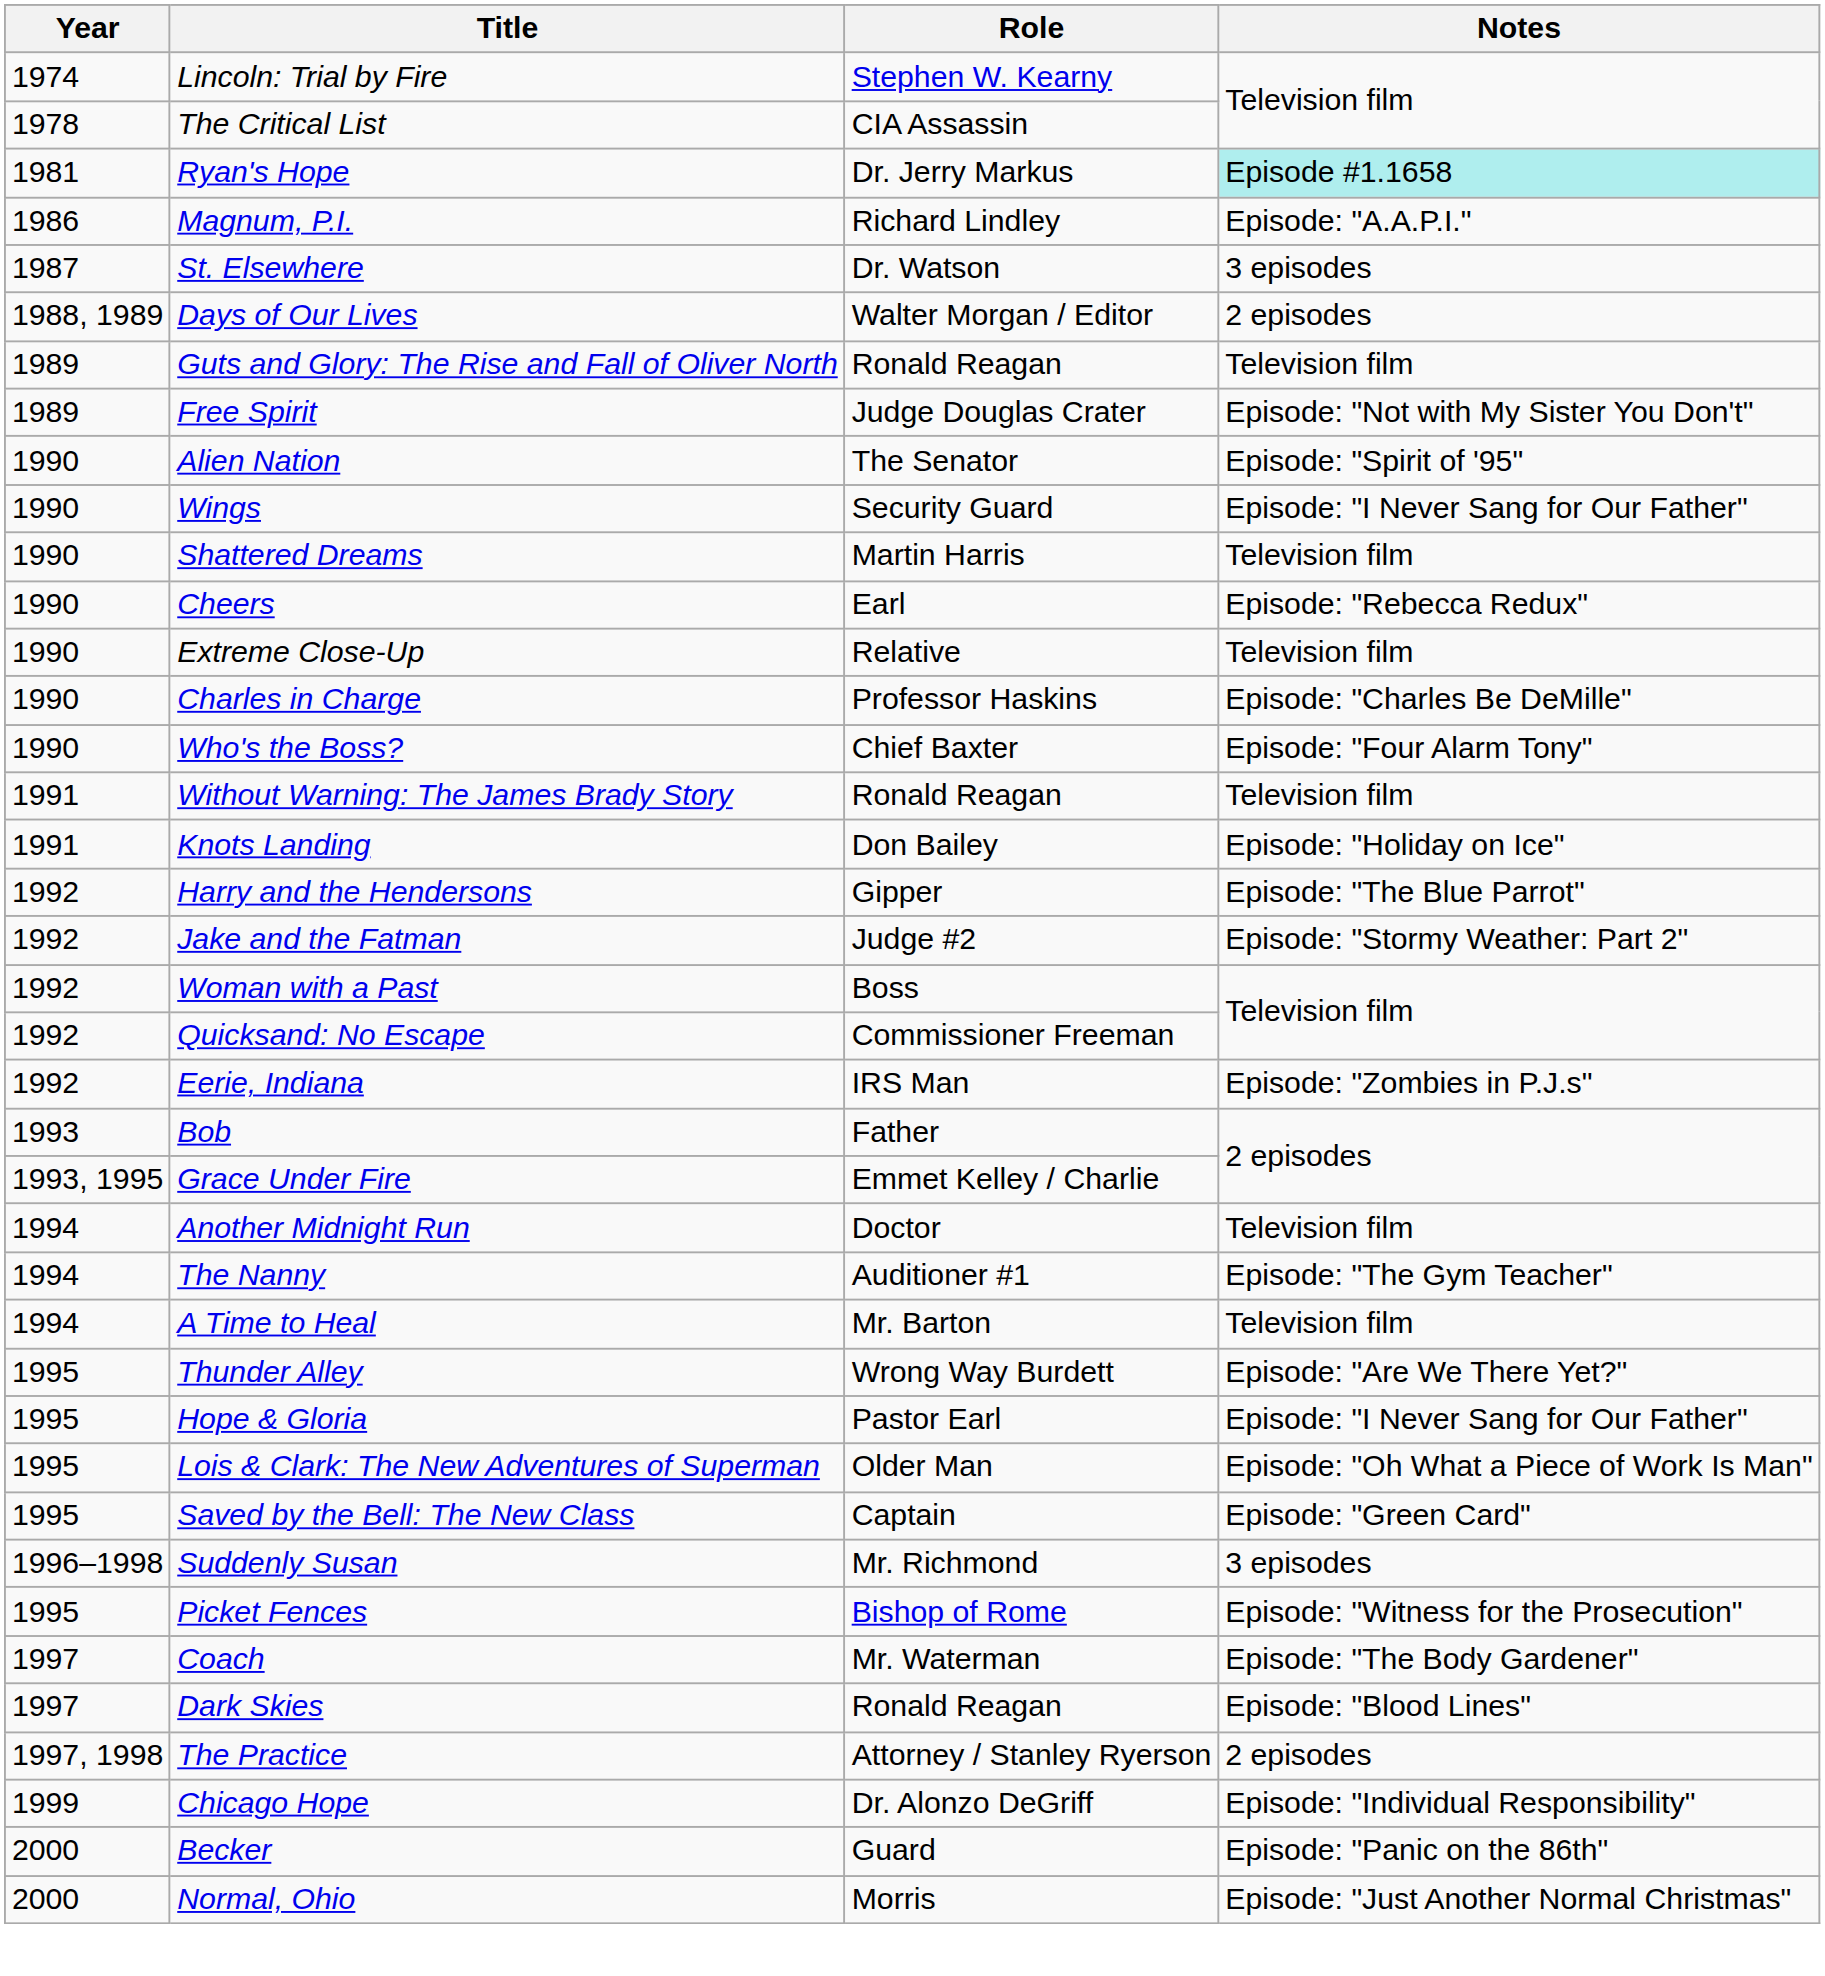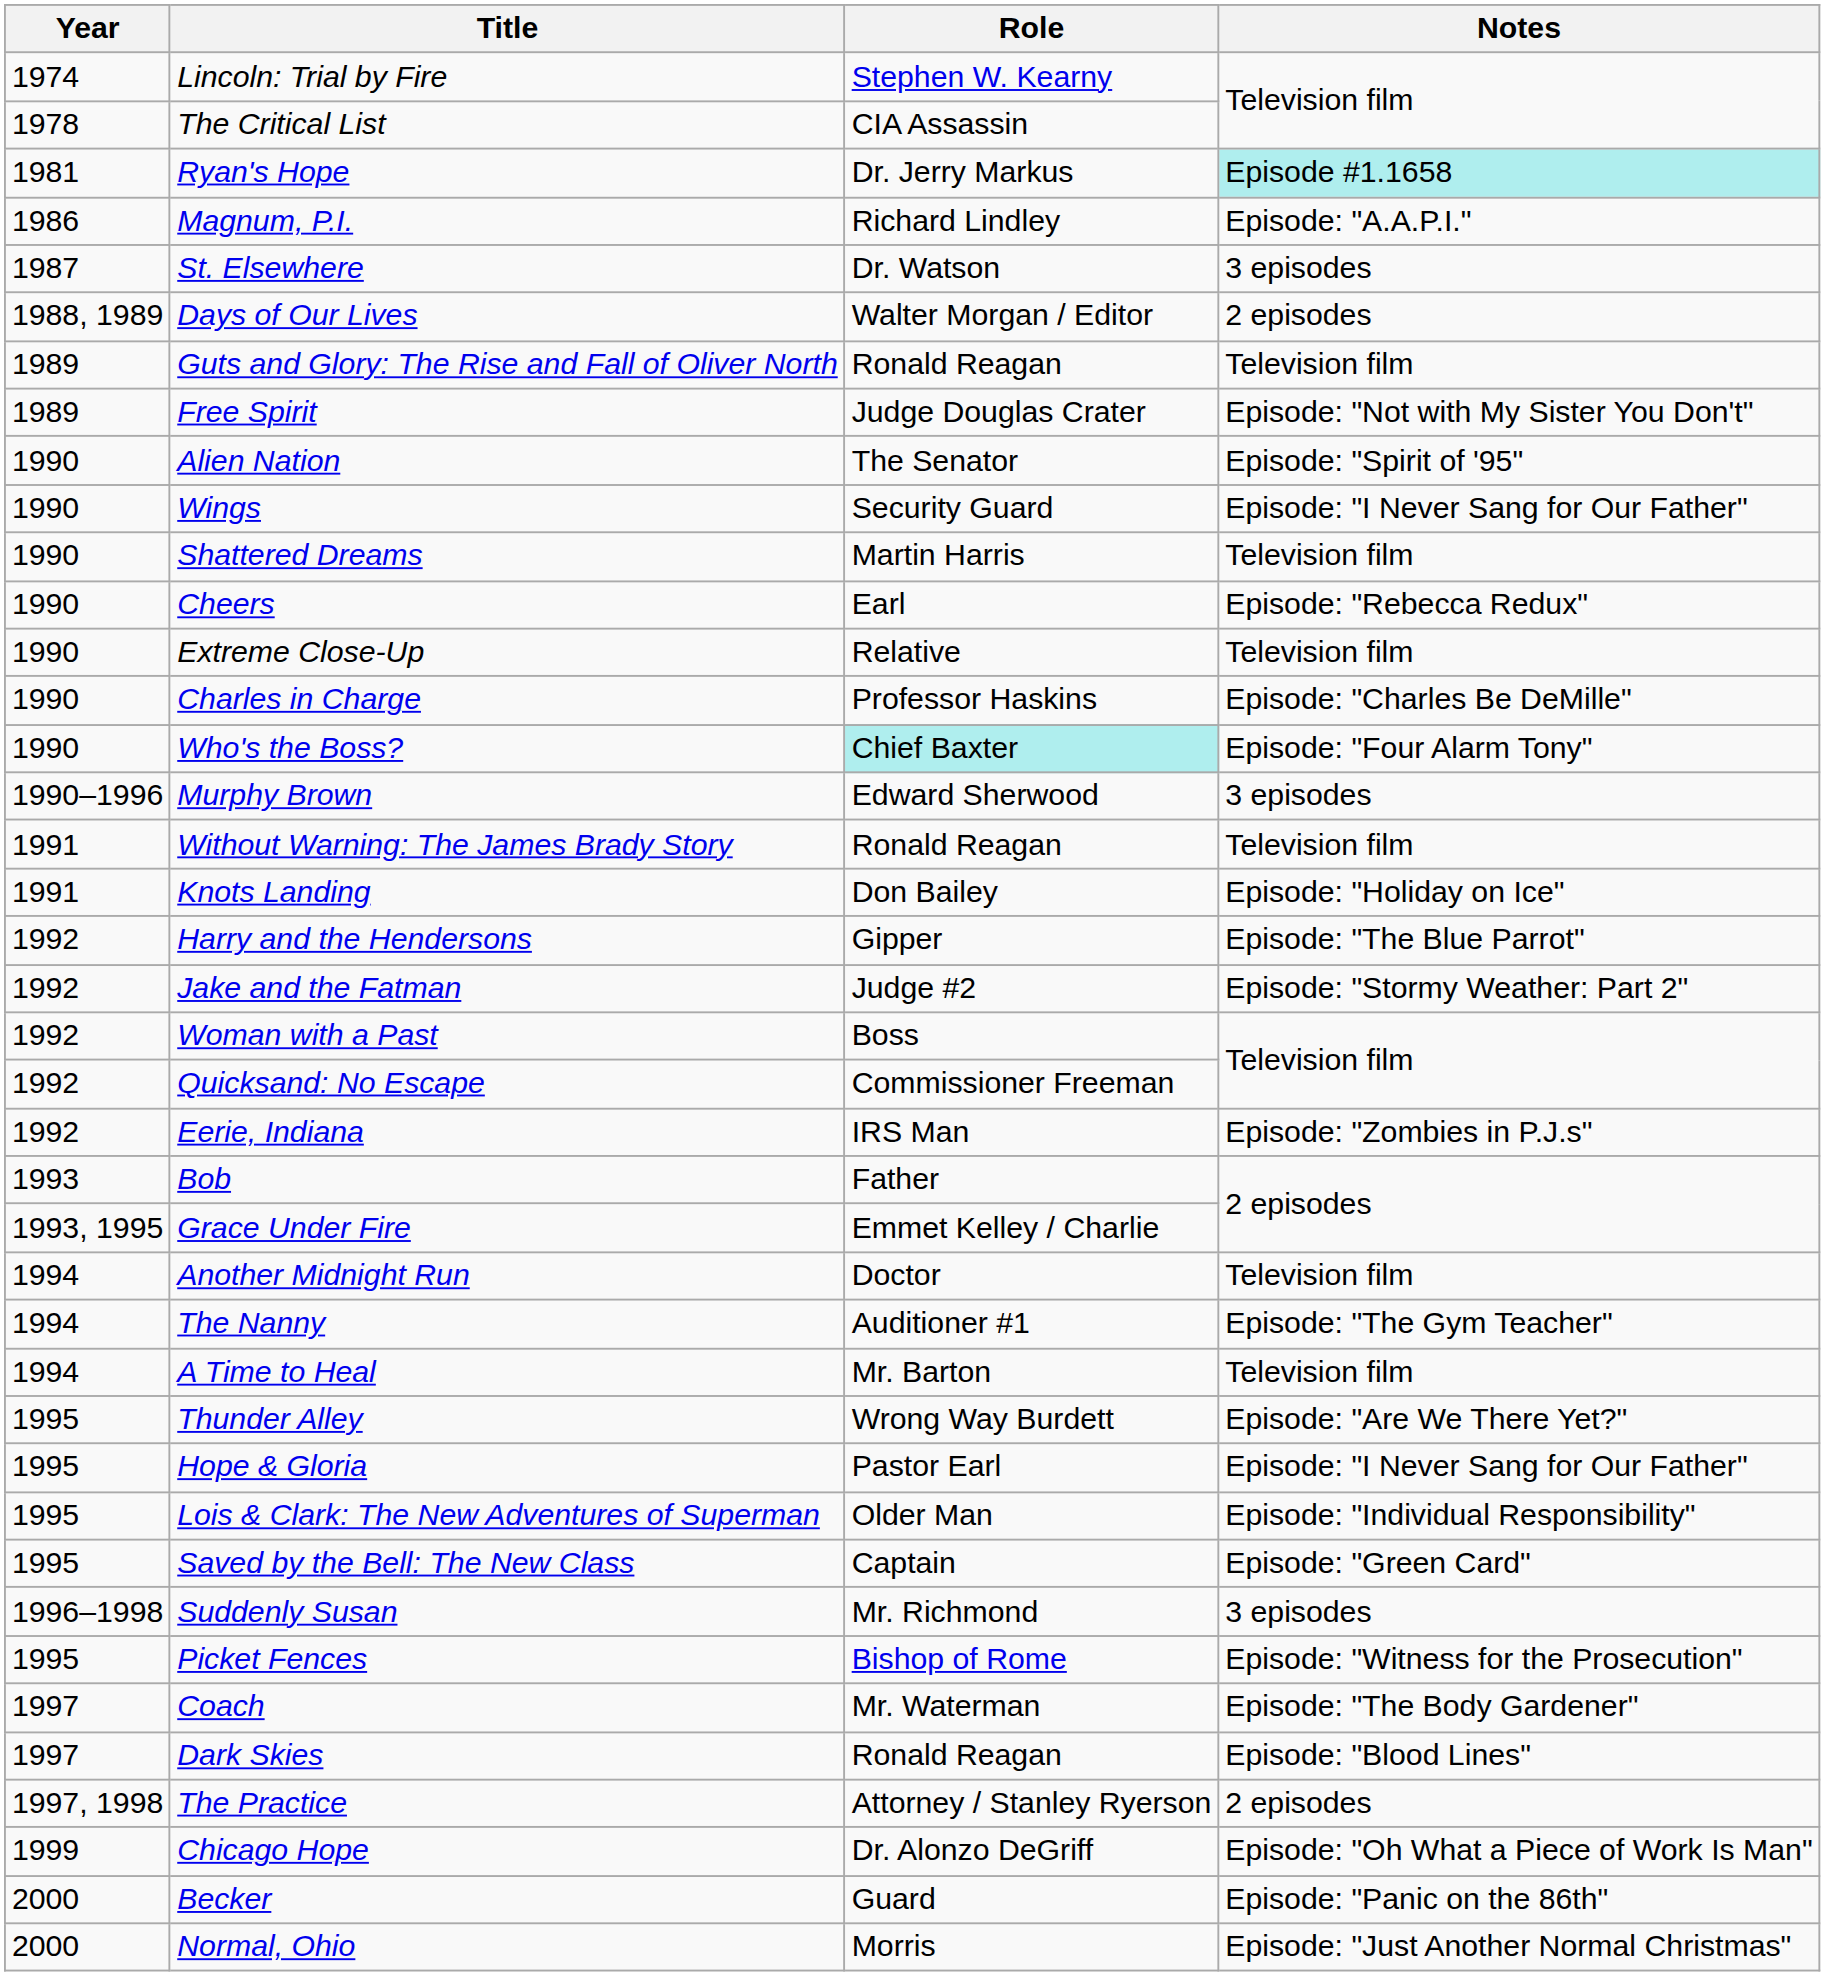Who's the Boss? | Role: no background -> paleturquoise background
+ row: 1990–1996 | Murphy Brown | Edward Sherwood | 3 episodes
Lois & Clark: The New Adventures of Superman | Notes: Episode: "Oh What a Piece of Work Is Man" -> Episode: "Individual Responsibility"
Chicago Hope | Notes: Episode: "Individual Responsibility" -> Episode: "Oh What a Piece of Work Is Man"
